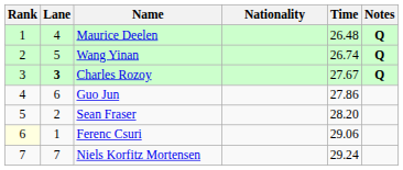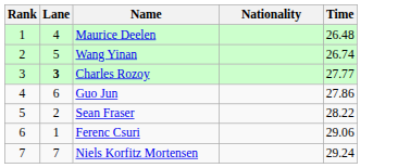- column: Notes | Q | Q | Q
Charles Rozoy | Time: 27.67 -> 27.77
Sean Fraser | Time: 28.20 -> 28.22
Ferenc Csuri | Rank: lightyellow background -> no background
